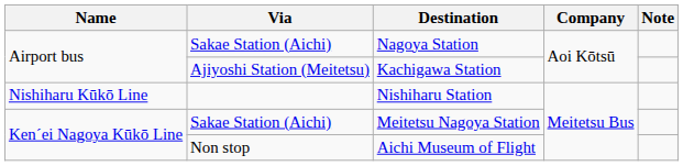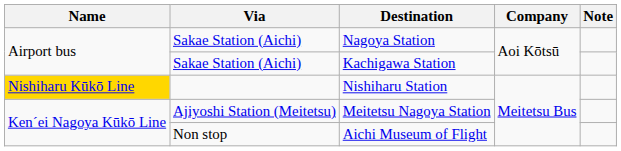Kachigawa Station | Via: Ajiyoshi Station (Meitetsu) -> Sakae Station (Aichi)
Nishiharu Station | Name: no background -> gold background
Meitetsu Nagoya Station | Via: Sakae Station (Aichi) -> Ajiyoshi Station (Meitetsu)
